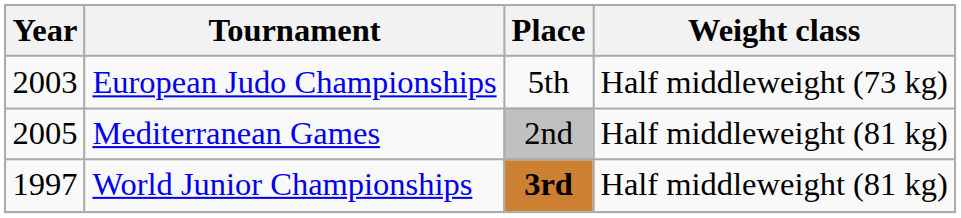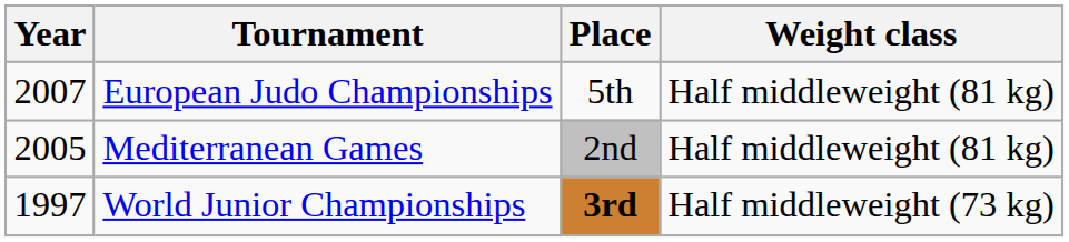European Judo Championships | Year: 2003 -> 2007
European Judo Championships | Weight class: Half middleweight (73 kg) -> Half middleweight (81 kg)
World Junior Championships | Weight class: Half middleweight (81 kg) -> Half middleweight (73 kg)
